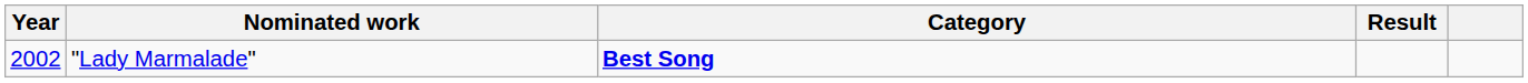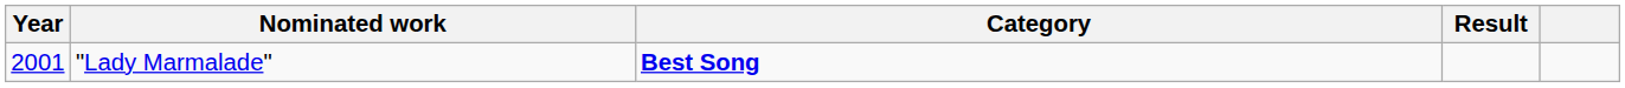"Lady Marmalade" | Year: 2002 -> 2001
